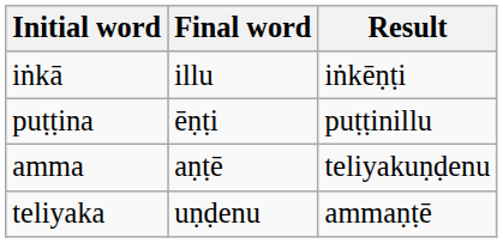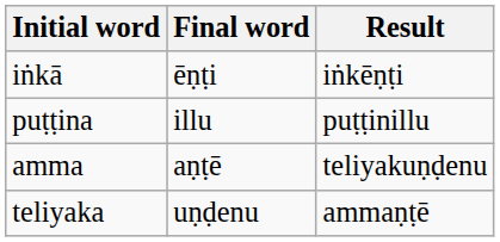iṅkā | Final word: illu -> ēṇṭi
puṭṭina | Final word: ēṇṭi -> illu
